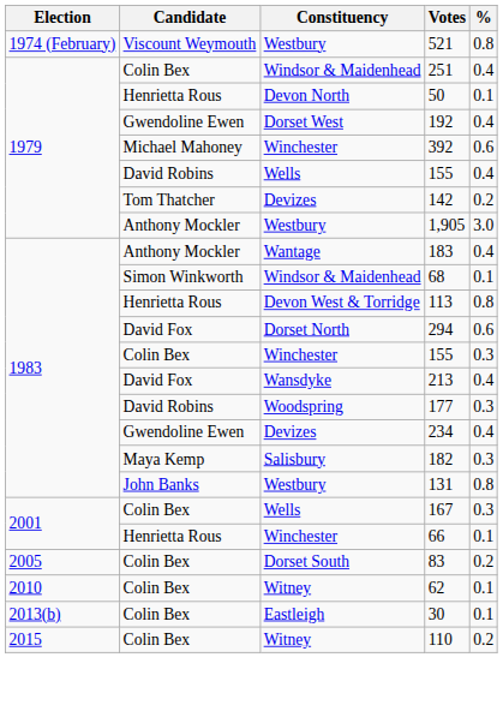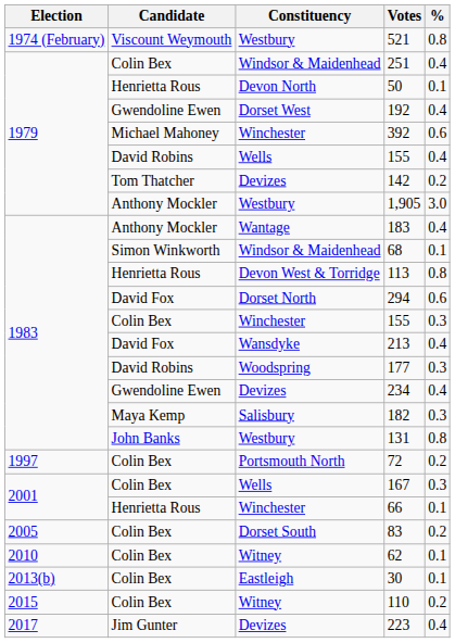+ row: 1997 | Colin Bex | Portsmouth North | 72 | 0.2
+ row: 2017 | Jim Gunter | Devizes | 223 | 0.4
